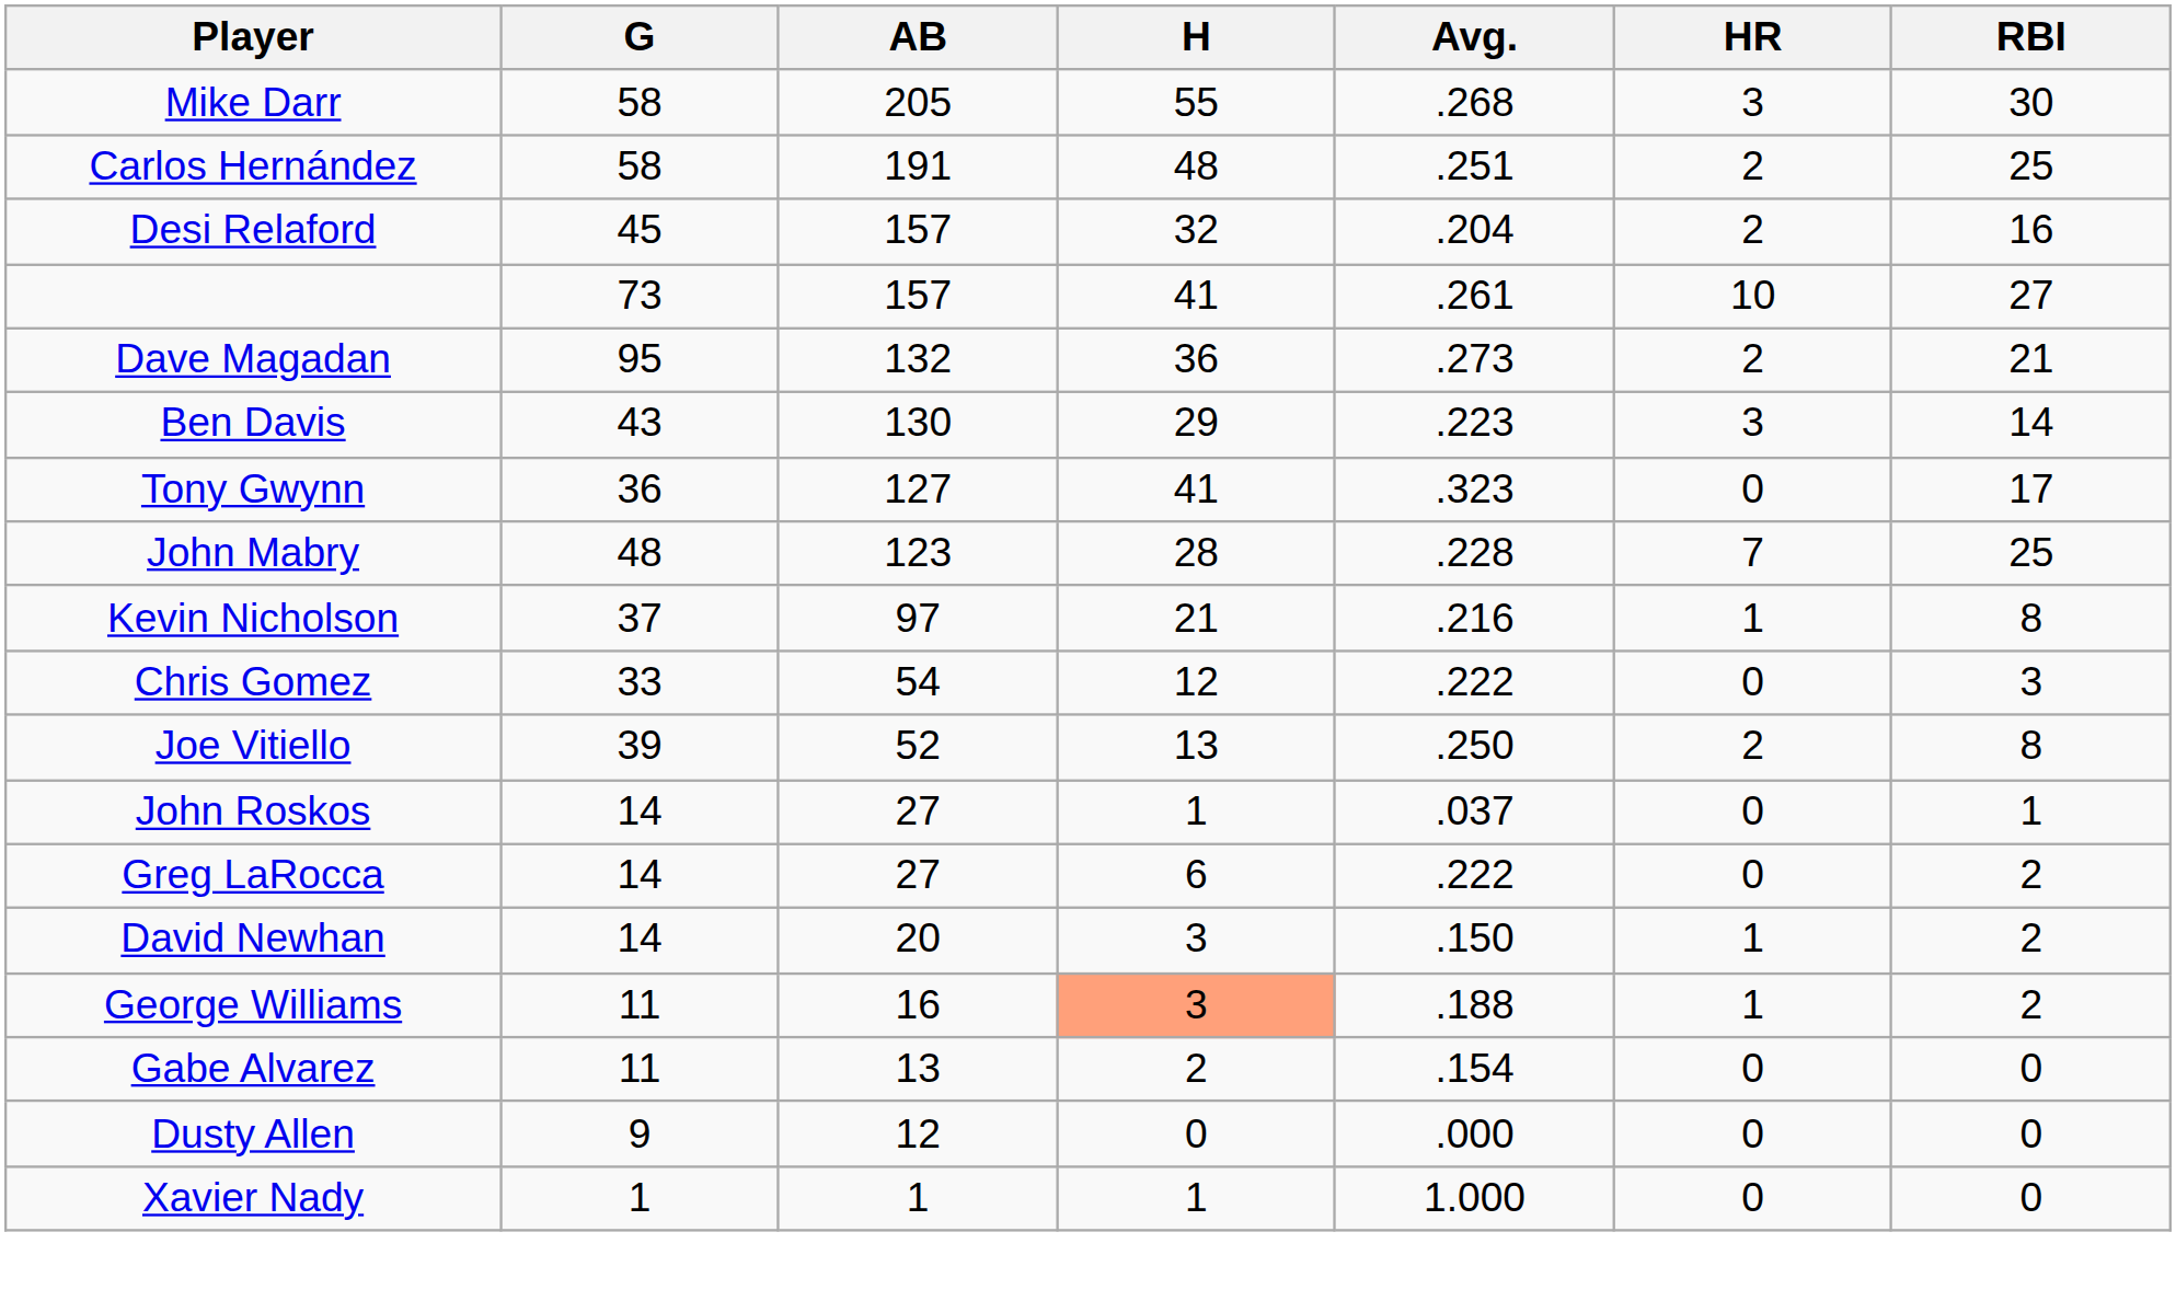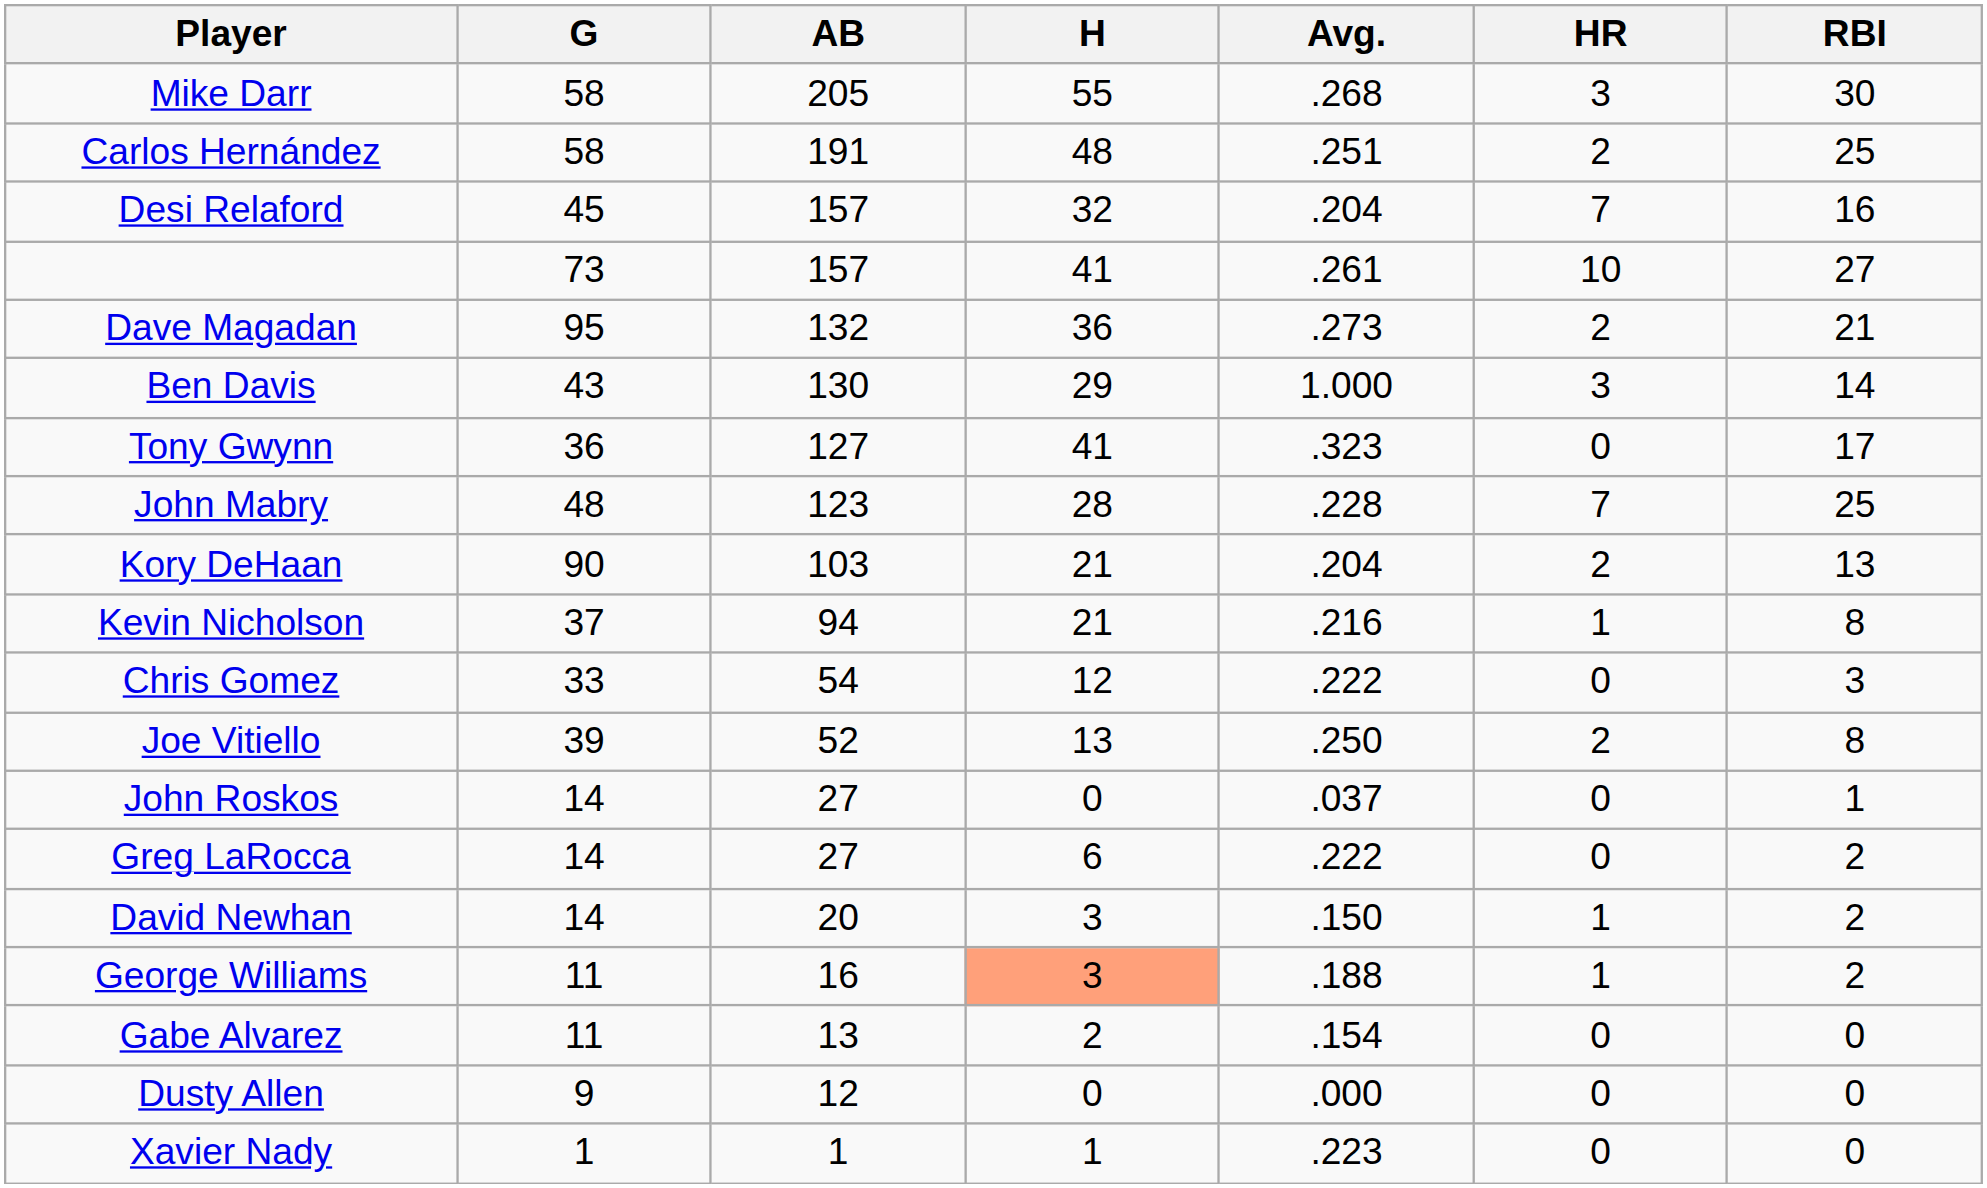Desi Relaford | HR: 2 -> 7
Ben Davis | Avg.: .223 -> 1.000
+ row: Kory DeHaan | 90 | 103 | 21 | .204 | 2 | 13
Kevin Nicholson | AB: 97 -> 94
John Roskos | H: 1 -> 0
Xavier Nady | Avg.: 1.000 -> .223
